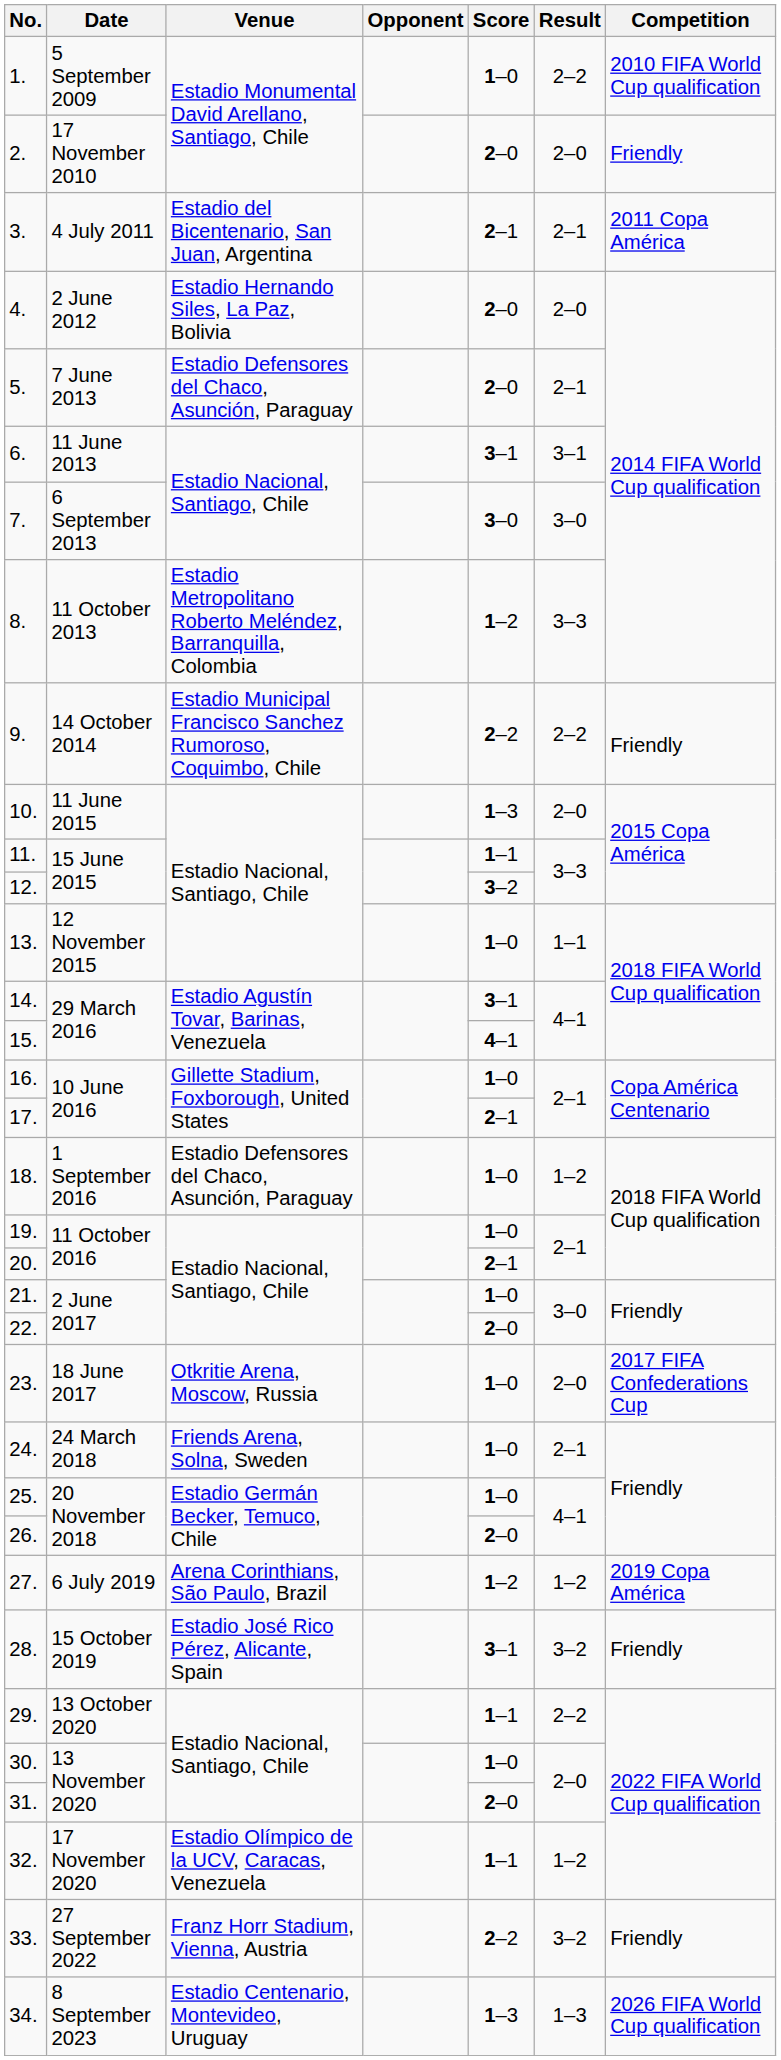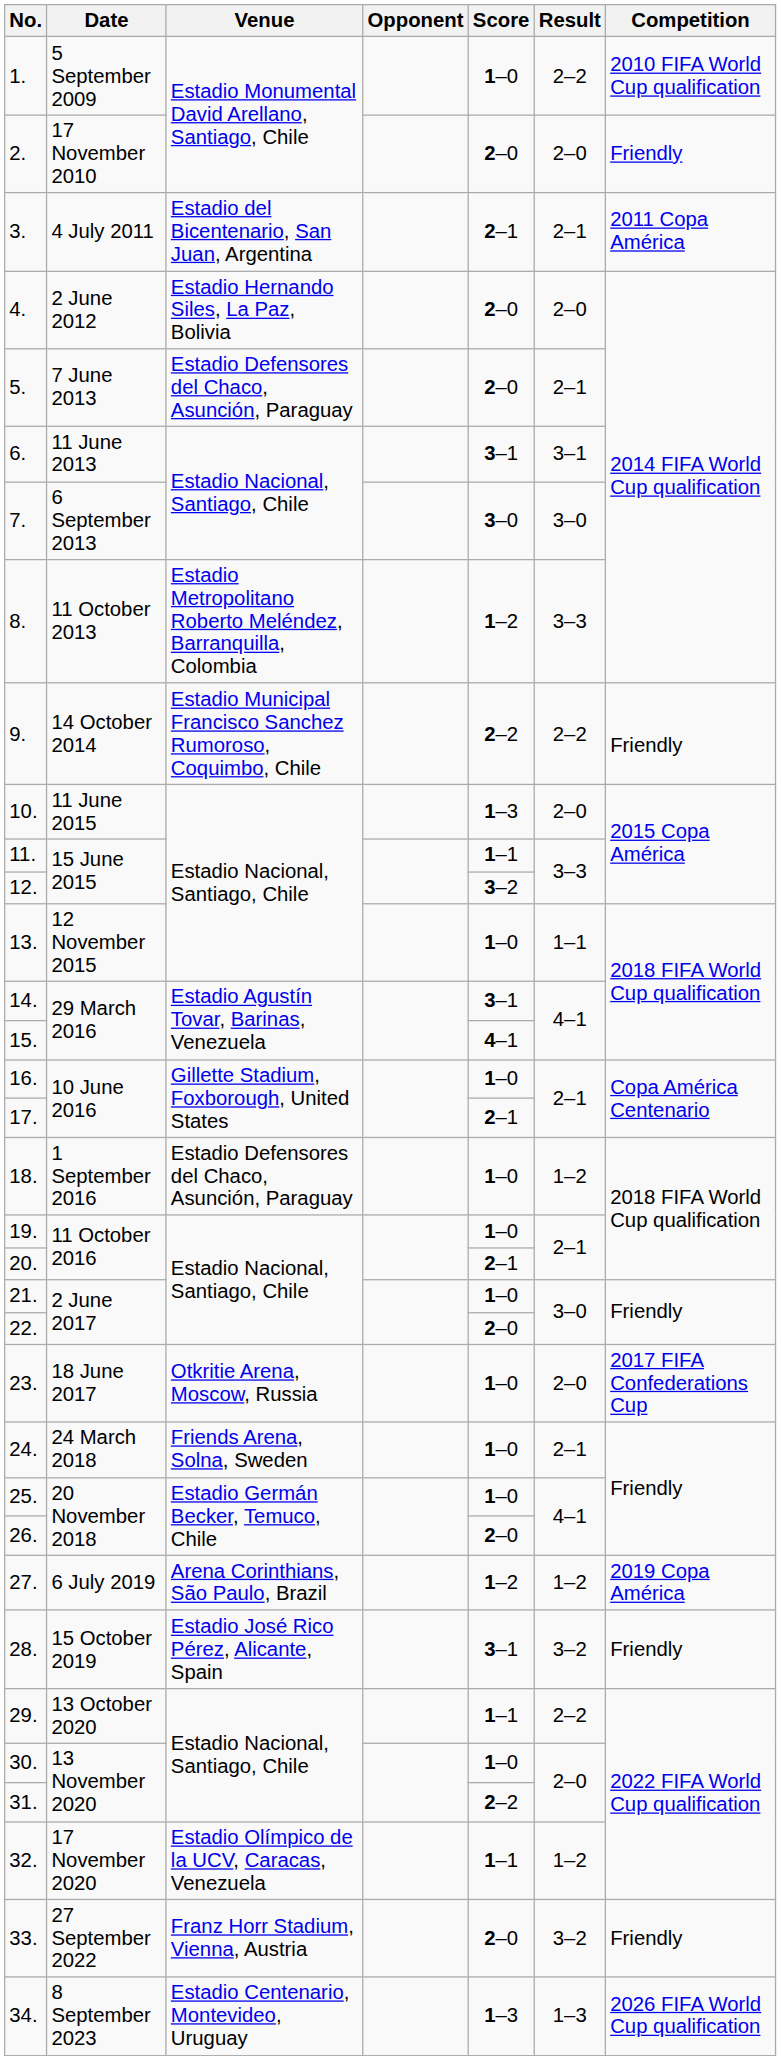31. | Score: 2–0 -> 2–2
33. | Score: 2–2 -> 2–0
